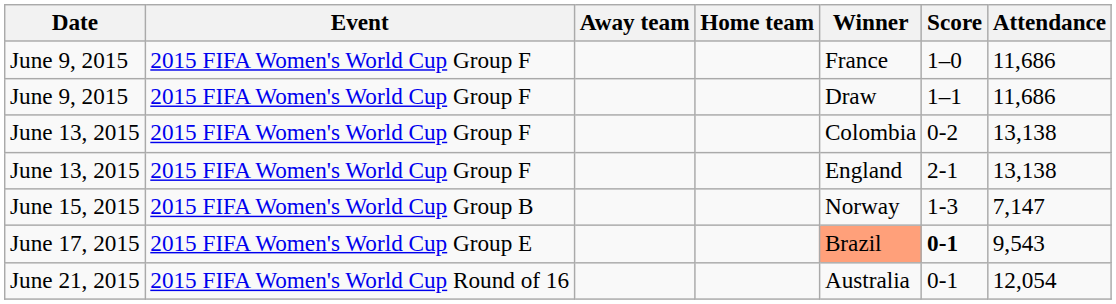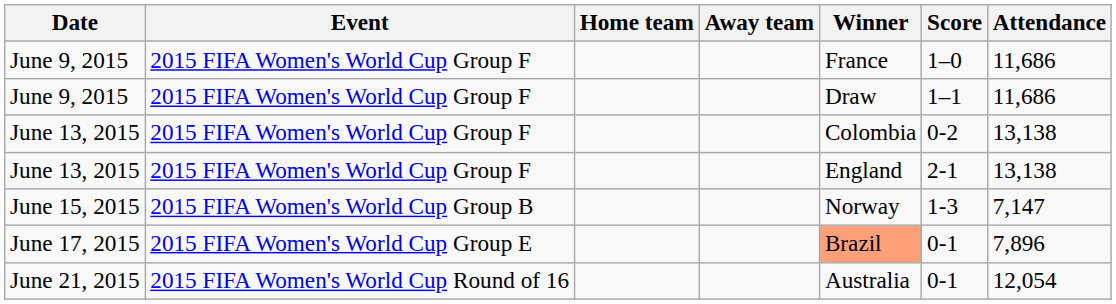columns swapped: Home team <-> Away team
June 17, 2015 | Score: bold -> normal
June 17, 2015 | Attendance: 9,543 -> 7,896
